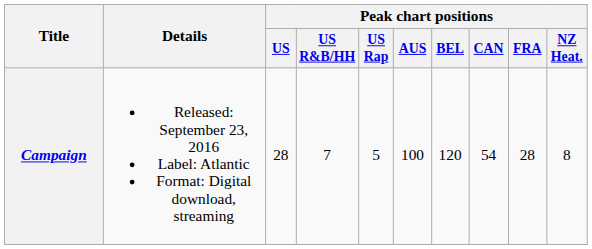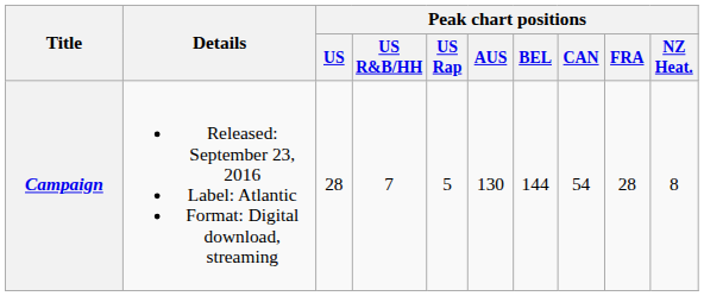Campaign | Peak chart positions / AUS: 100 -> 130
Campaign | Peak chart positions / BEL: 120 -> 144
